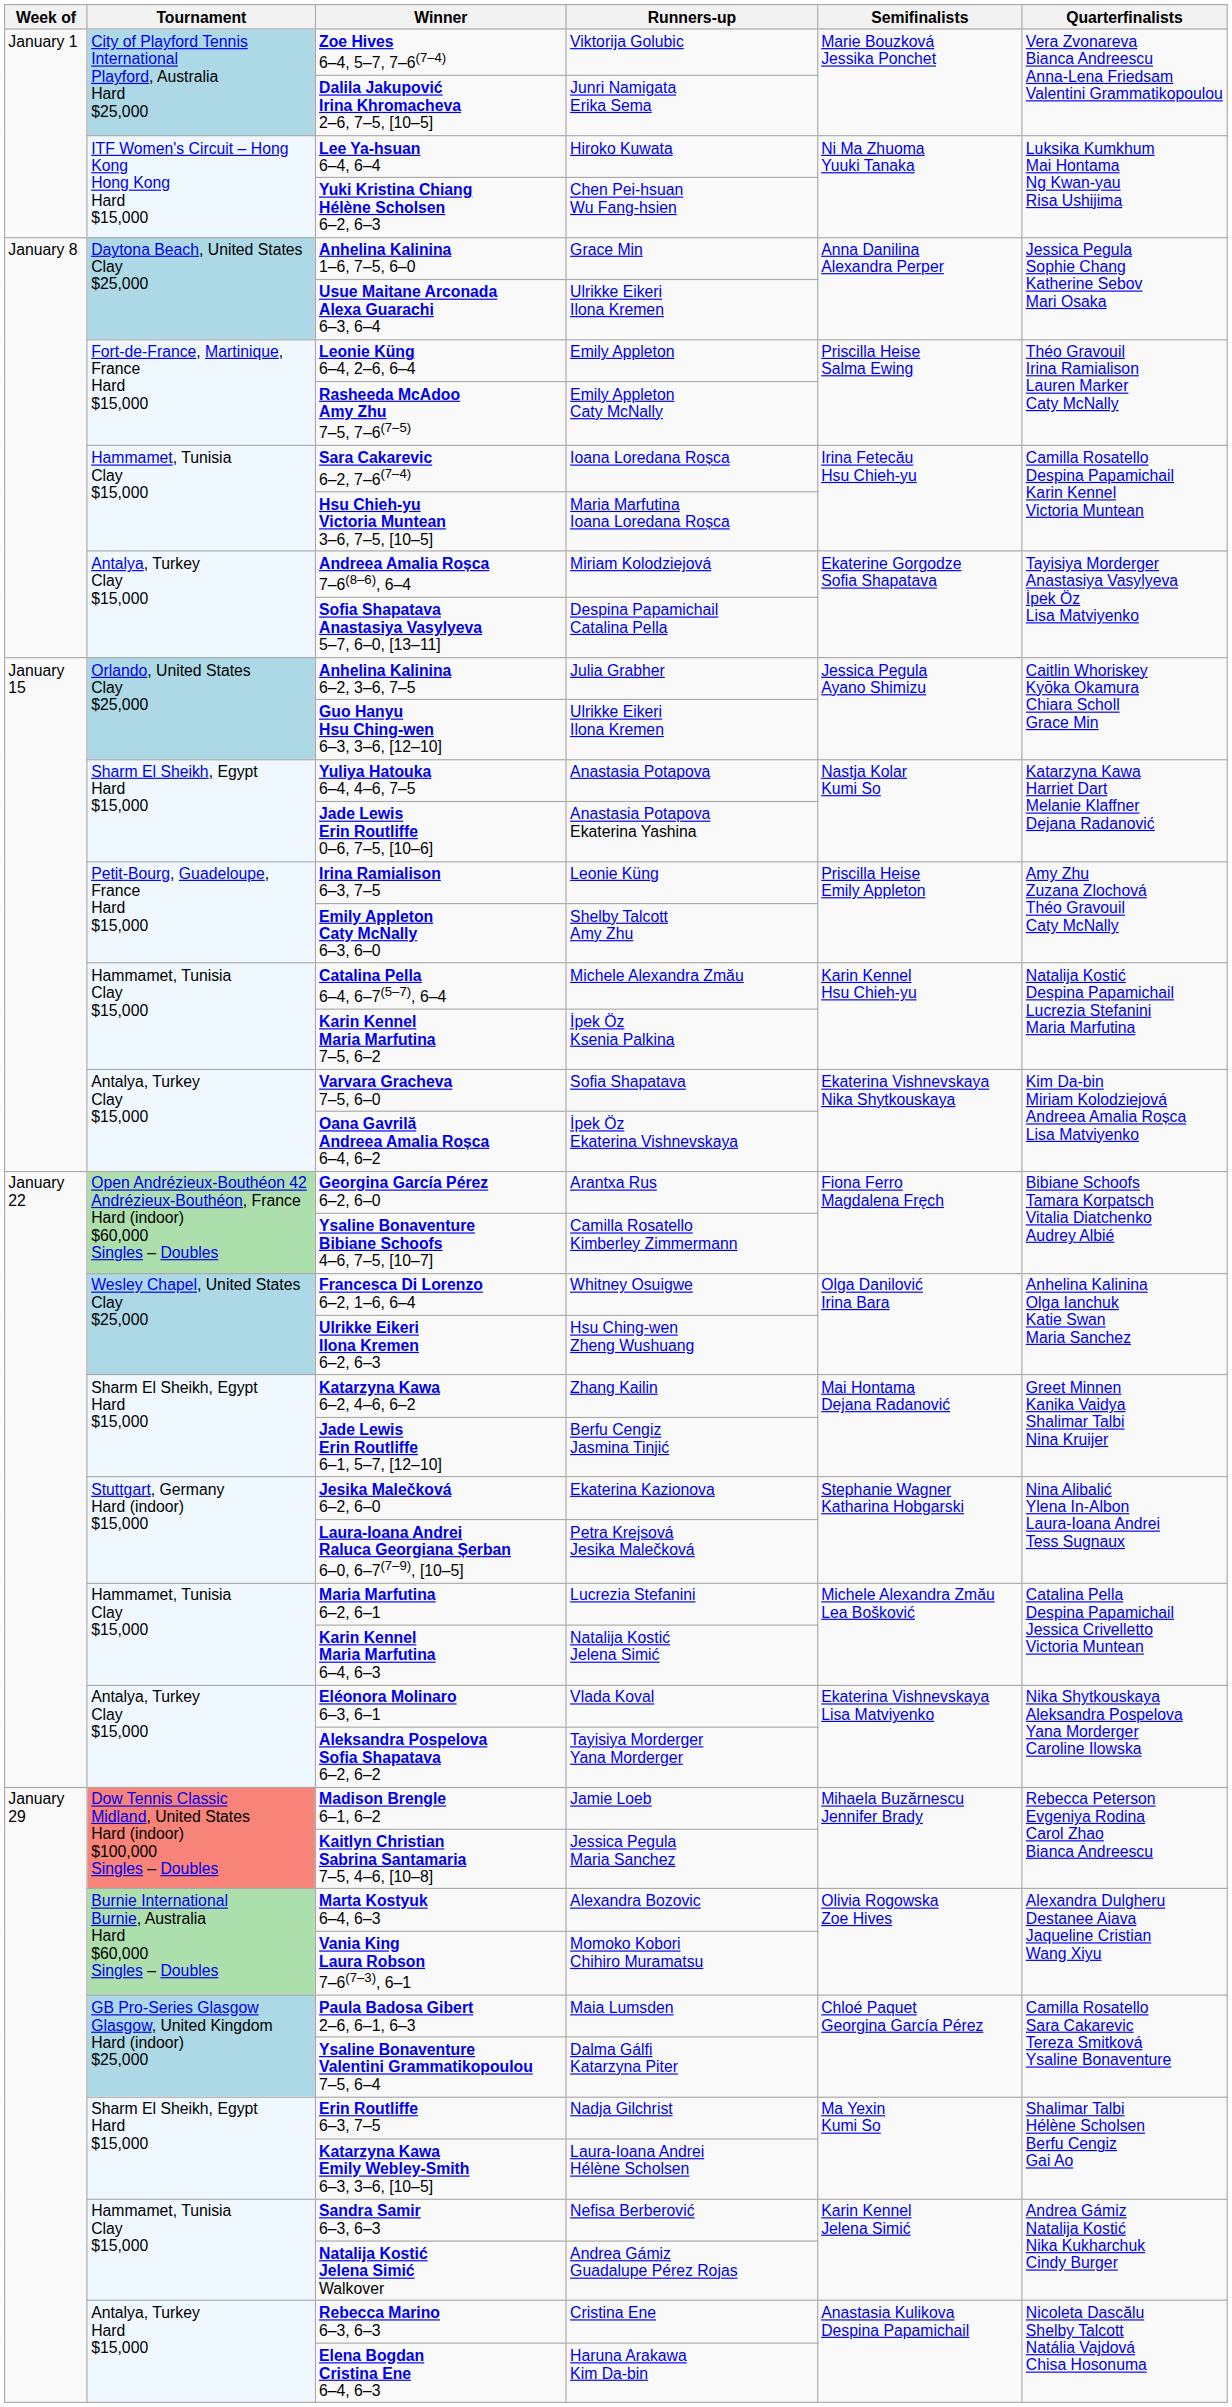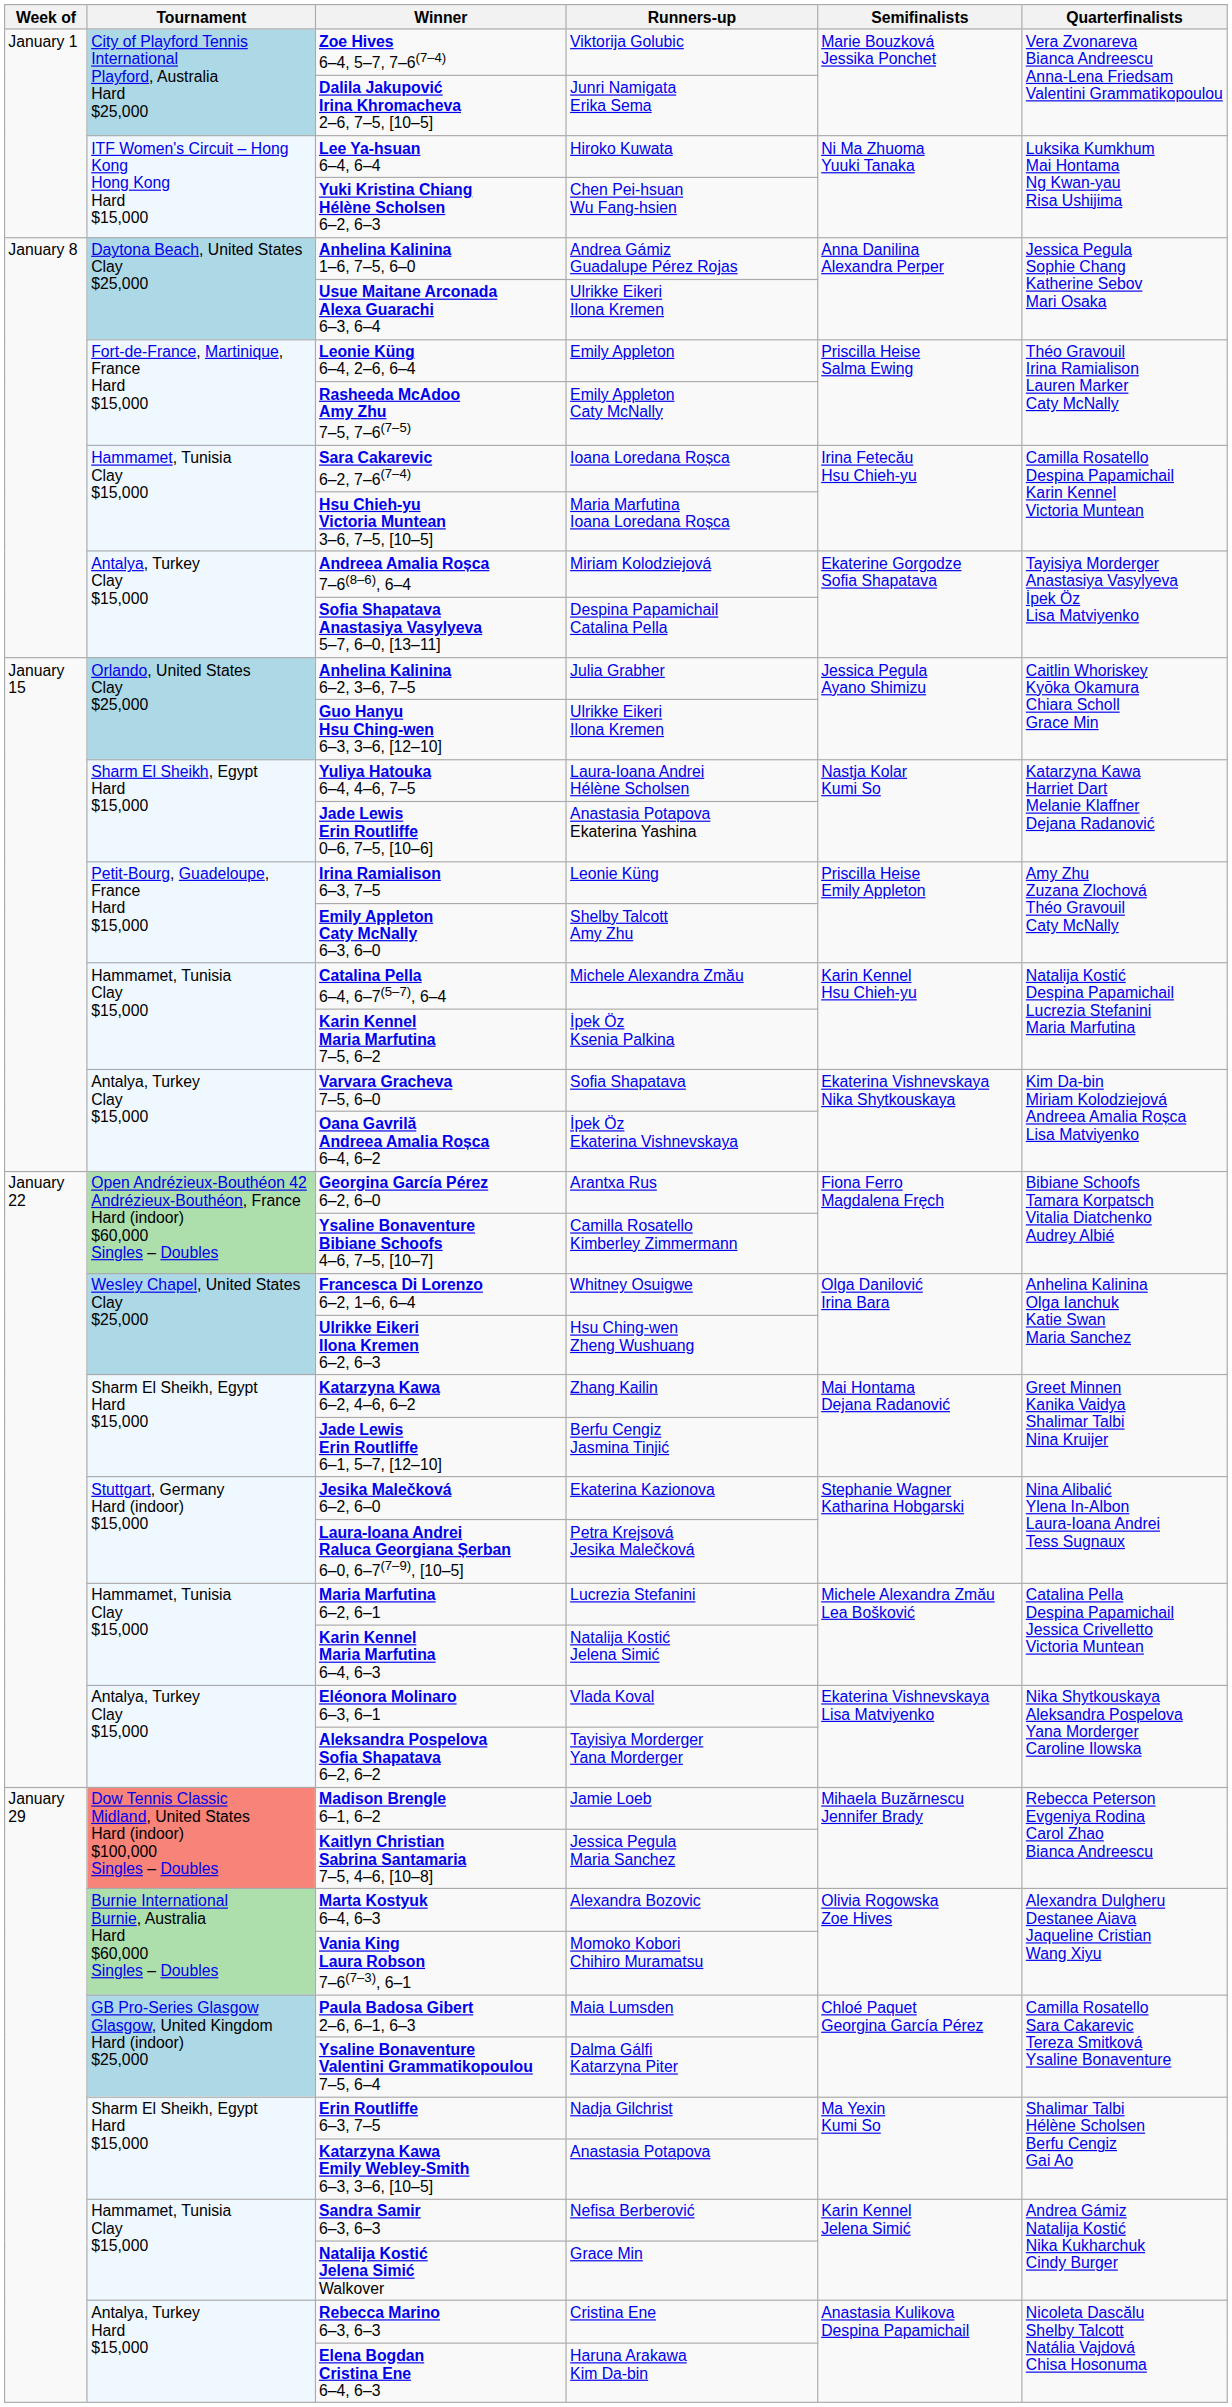Anhelina Kalinina 1–6, 7–5, 6–0 | Runners-up: Grace Min -> Andrea Gámiz Guadalupe Pérez Rojas
Yuliya Hatouka 6–4, 4–6, 7–5 | Runners-up: Anastasia Potapova -> Laura-Ioana Andrei Hélène Scholsen
Katarzyna Kawa Emily Webley-Smith 6–3, 3–6, [10–5] | Runners-up: Laura-Ioana Andrei Hélène Scholsen -> Anastasia Potapova
Natalija Kostić Jelena Simić Walkover | Runners-up: Andrea Gámiz Guadalupe Pérez Rojas -> Grace Min
